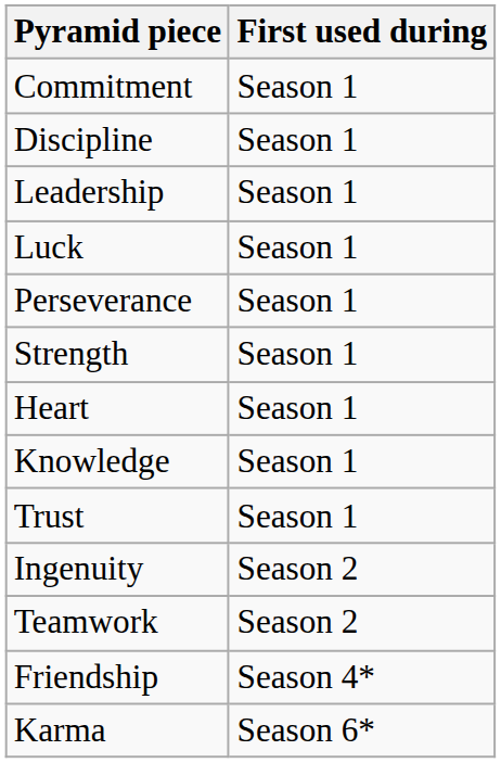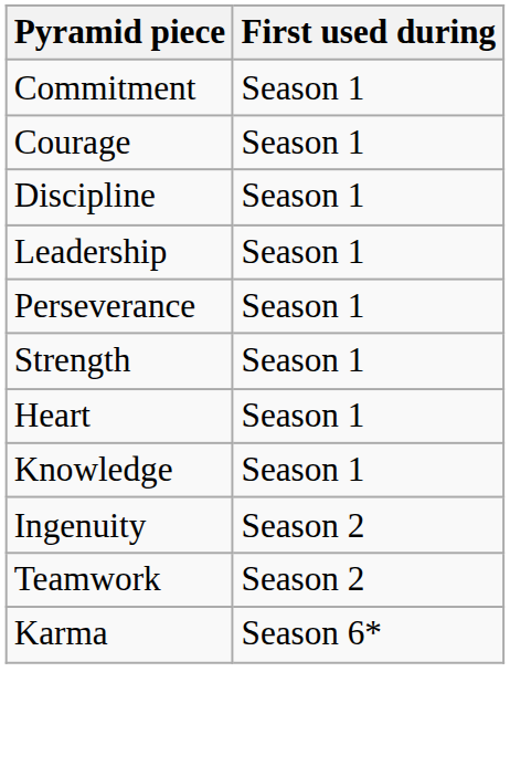+ row: Courage | Season 1
- row: Luck | Season 1
- row: Trust | Season 1
- row: Friendship | Season 4*
